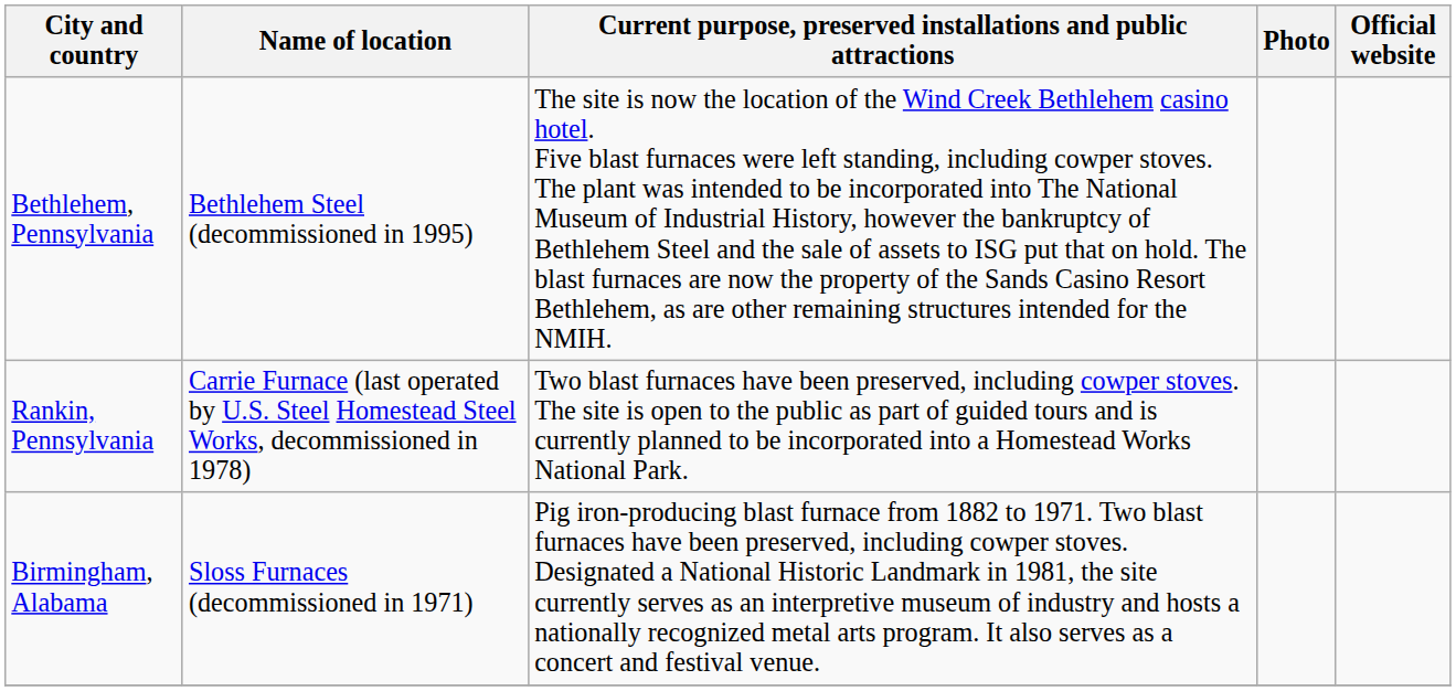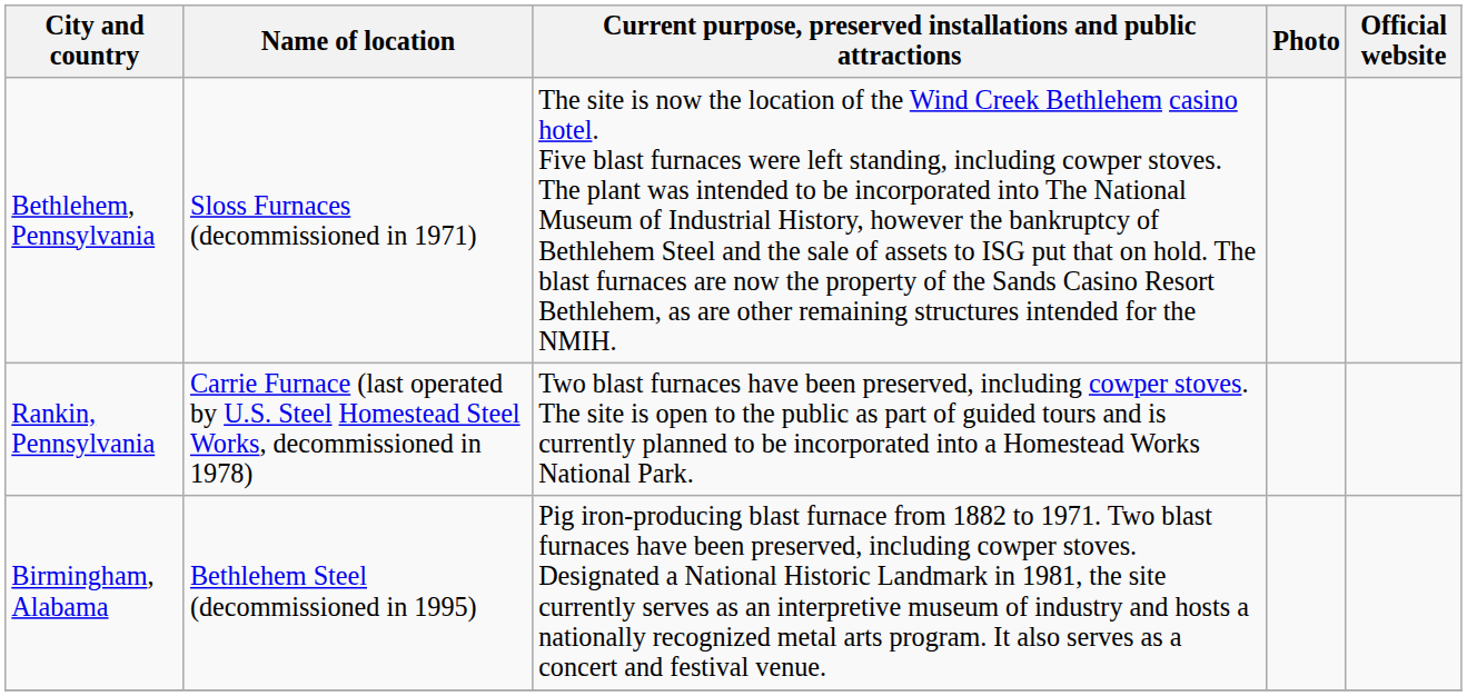Bethlehem, Pennsylvania | Name of location: Bethlehem Steel (decommissioned in 1995) -> Sloss Furnaces (decommissioned in 1971)
Birmingham, Alabama | Name of location: Sloss Furnaces (decommissioned in 1971) -> Bethlehem Steel (decommissioned in 1995)
